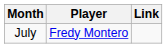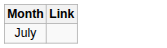- column: Player | Fredy Montero
